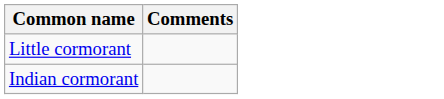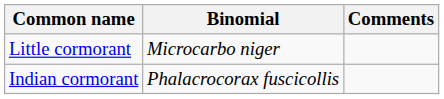+ column: Binomial | Microcarbo niger | Phalacrocorax fuscicollis
